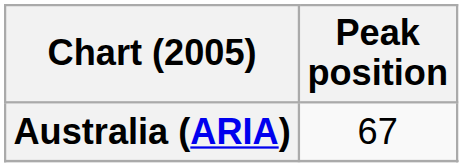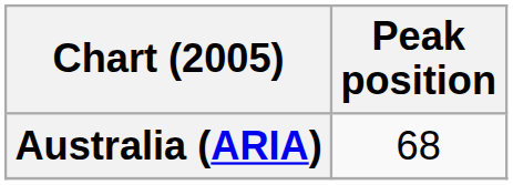Australia (ARIA) | Peak position: 67 -> 68
